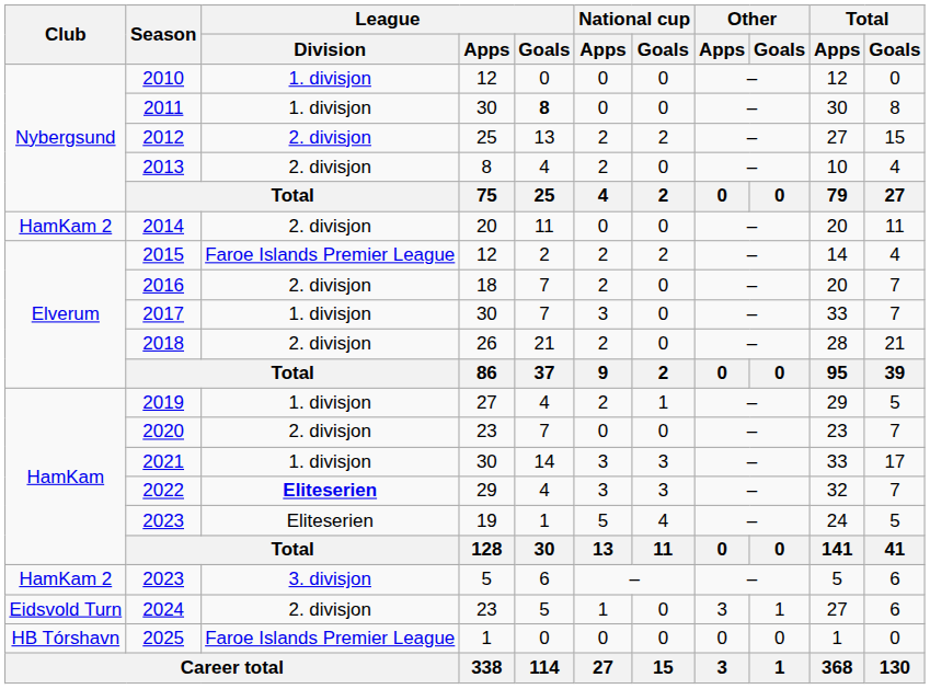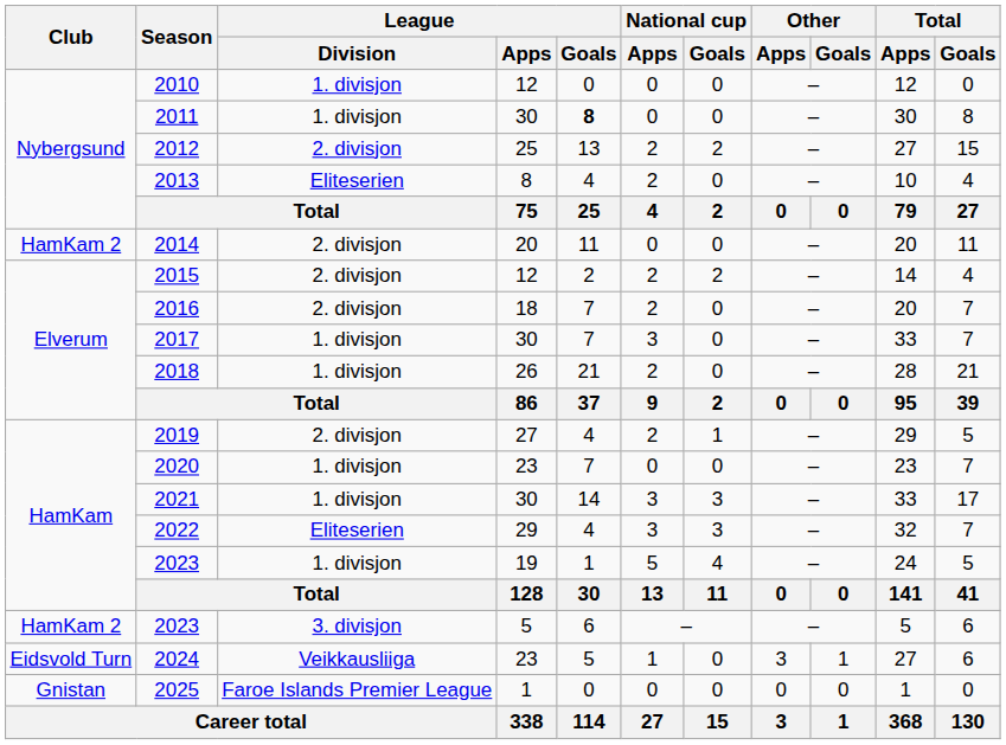2013 | League / Division: 2. divisjon -> Eliteserien
2015 | League / Division: Faroe Islands Premier League -> 2. divisjon
2018 | League / Division: 2. divisjon -> 1. divisjon
2019 | League / Division: 1. divisjon -> 2. divisjon
2020 | League / Division: 2. divisjon -> 1. divisjon
2022 | League / Division: bold -> normal
2023 / 19 | League / Division: Eliteserien -> 1. divisjon
2024 | League / Division: 2. divisjon -> Veikkausliiga
2025 | Club: HB Tórshavn -> Gnistan
